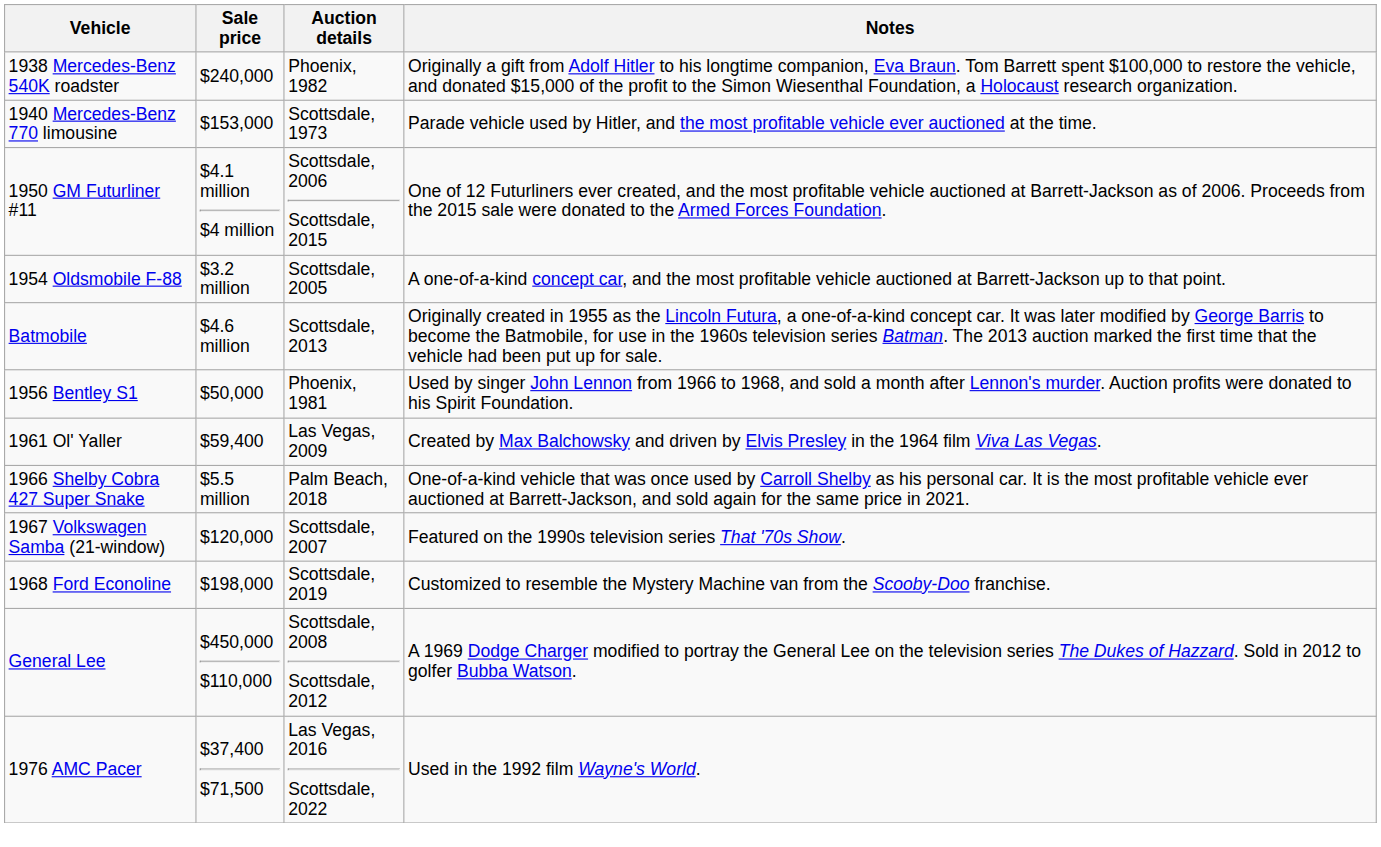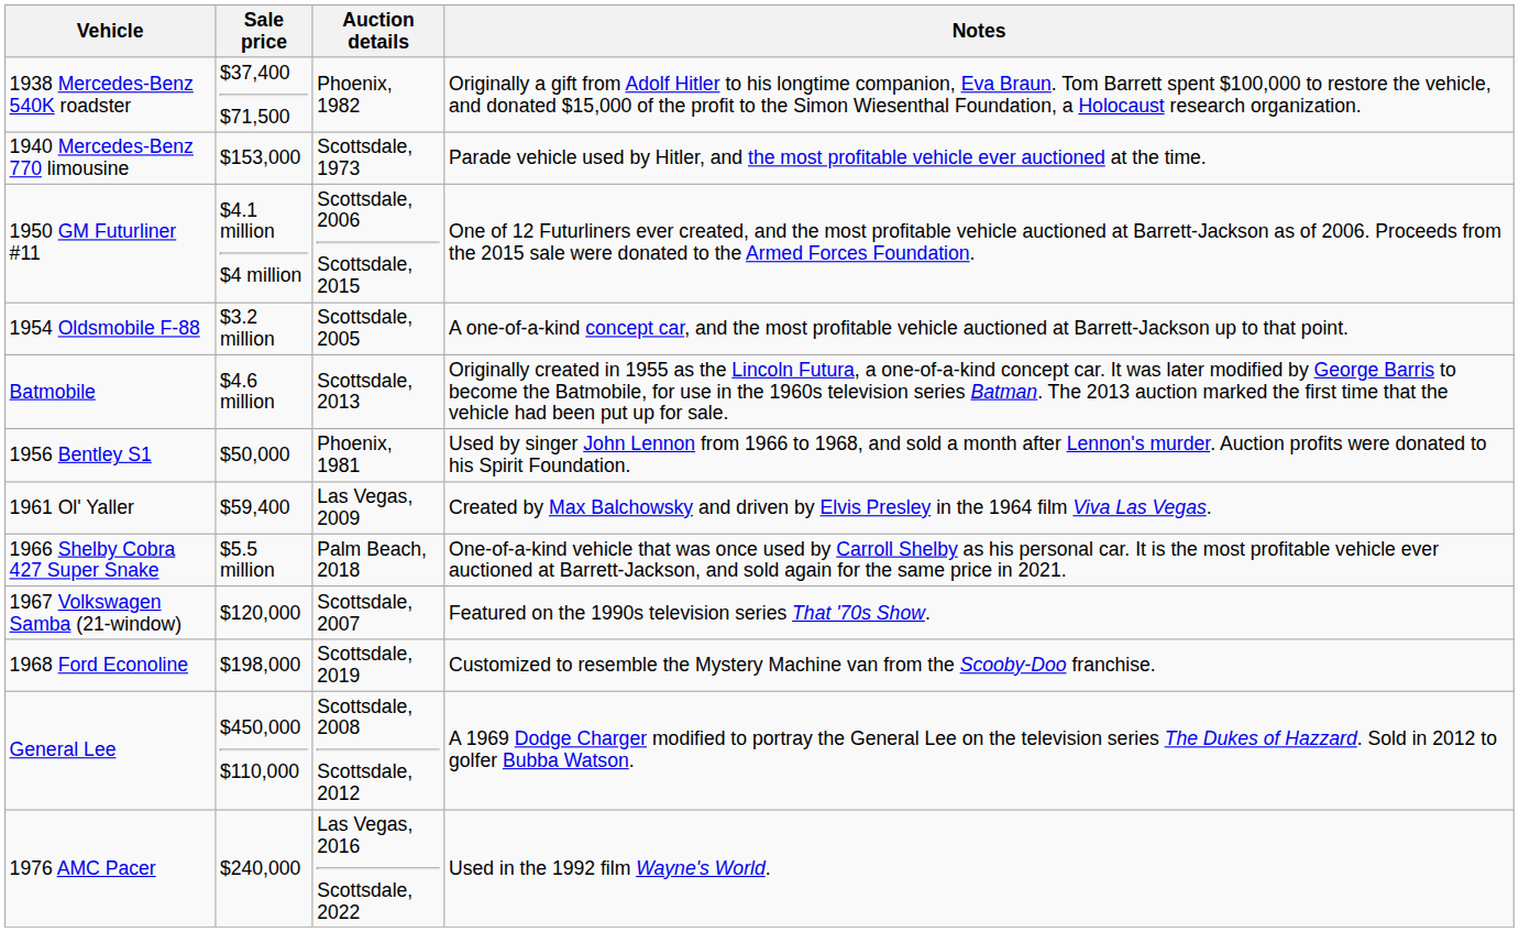1938 Mercedes-Benz 540K roadster | Sale price: $240,000 -> $37,400 $71,500
1976 AMC Pacer | Sale price: $37,400 $71,500 -> $240,000
